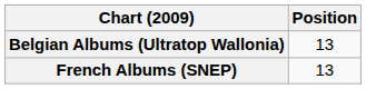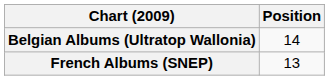Belgian Albums (Ultratop Wallonia) | Position: 13 -> 14
